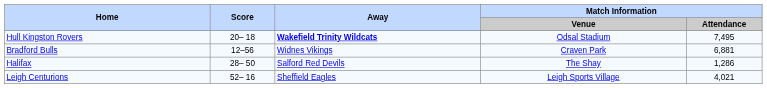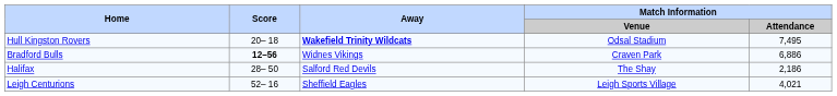Bradford Bulls | Score: normal -> bold
Bradford Bulls | Match Information / Attendance: 6,881 -> 6,886
Halifax | Match Information / Attendance: 1,286 -> 2,186
